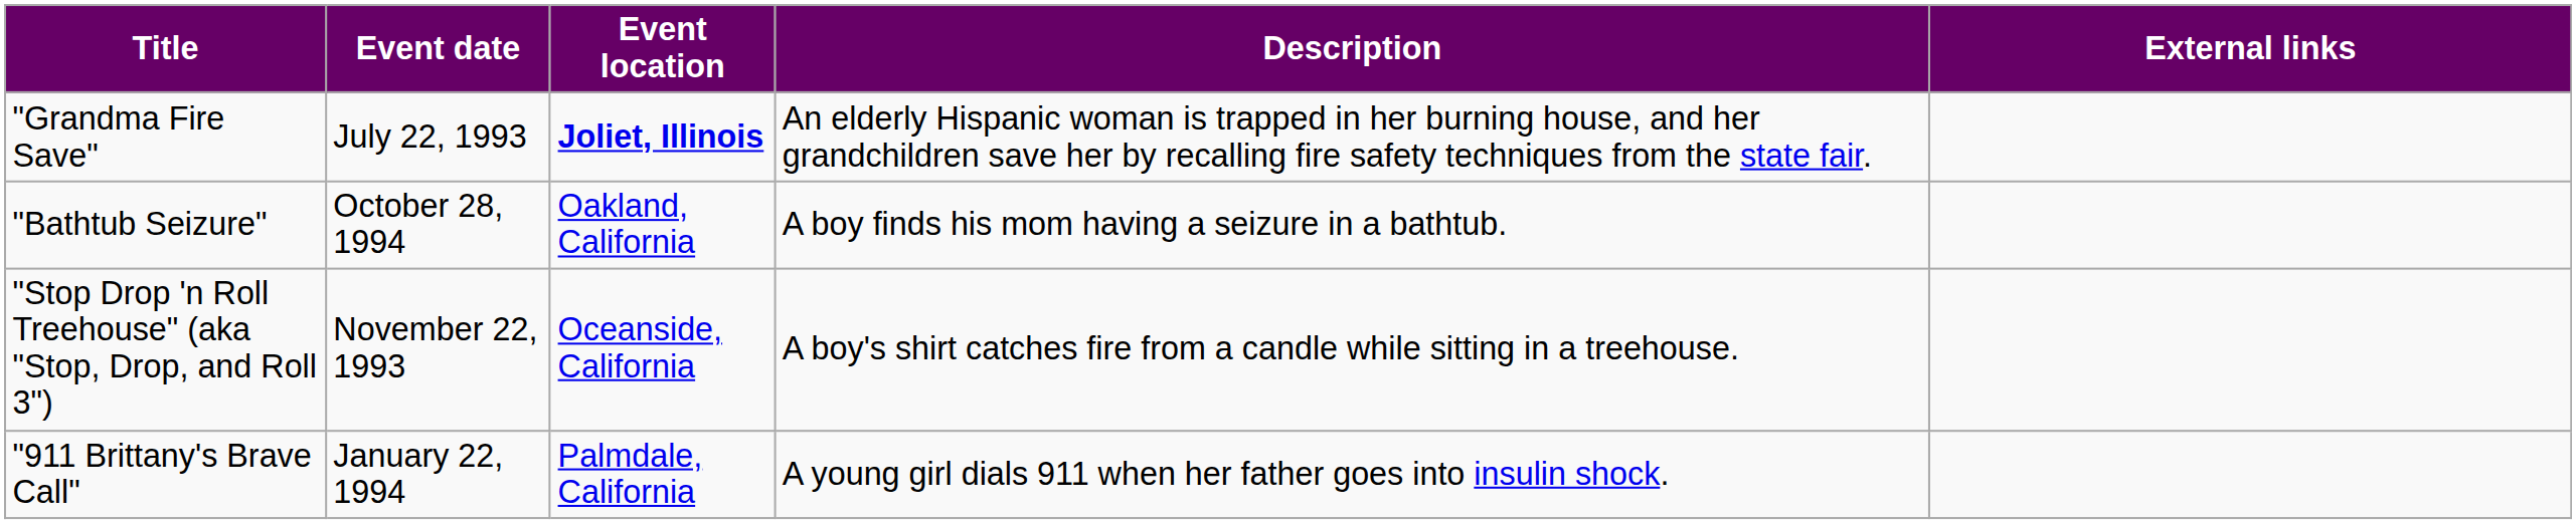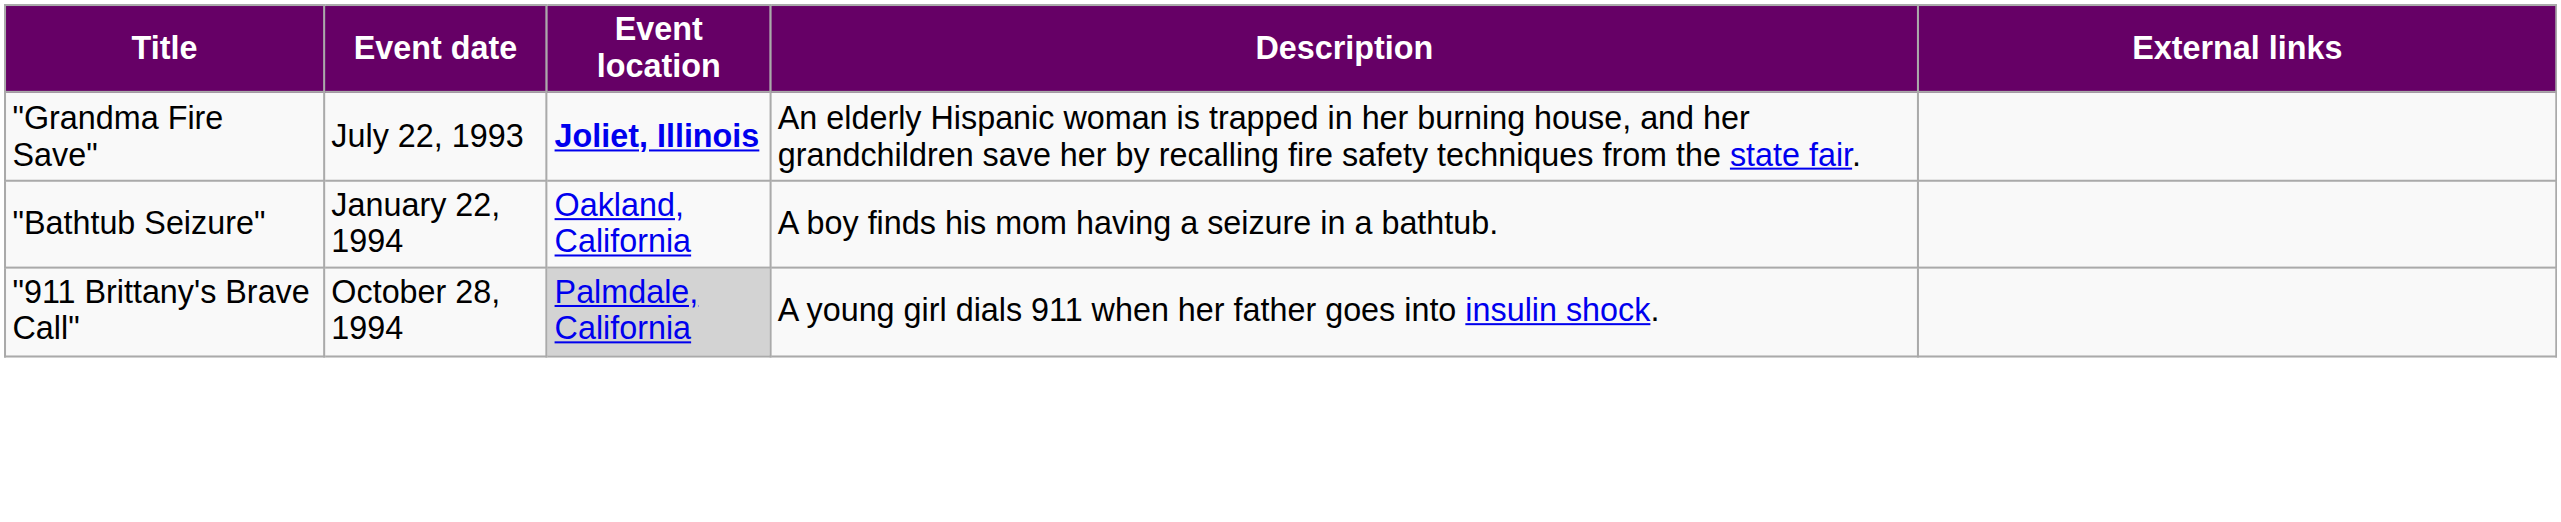"Bathtub Seizure" | Event date: October 28, 1994 -> January 22, 1994
- row: "Stop Drop 'n Roll Treehouse" (aka "Stop, Drop, and Roll 3") | November 22, 1993 | Oceanside, California | A boy's shirt catches fire from a candle while sitting in a treehouse.
"911 Brittany's Brave Call" | Event date: January 22, 1994 -> October 28, 1994
"911 Brittany's Brave Call" | Event location: no background -> lightgrey background
